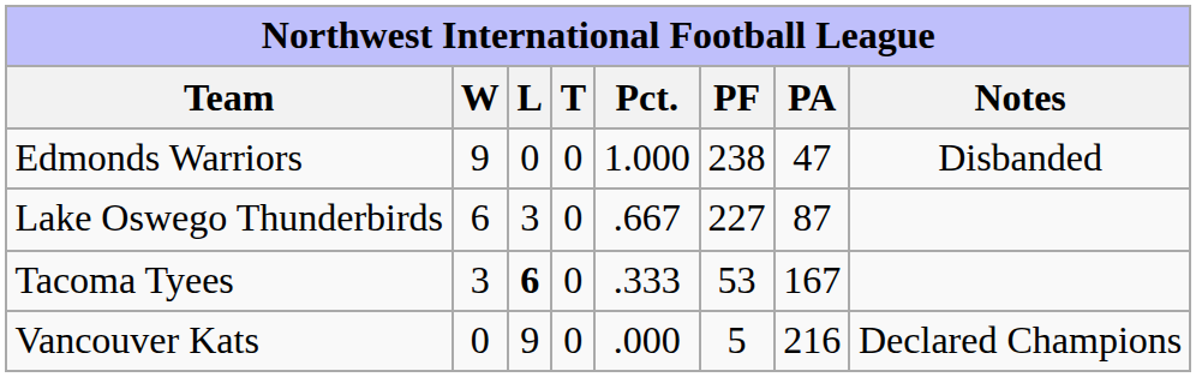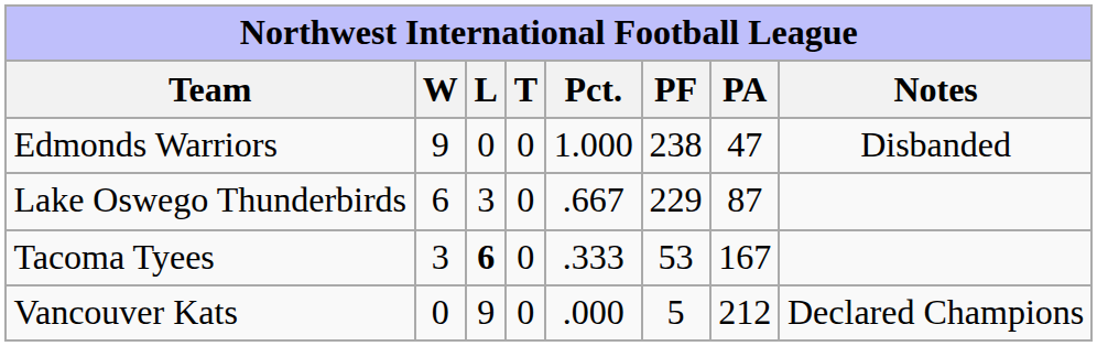Lake Oswego Thunderbirds | PF: 227 -> 229
Vancouver Kats | PA: 216 -> 212
